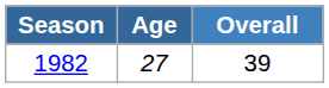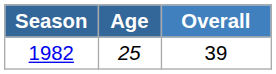1982 | Age: 27 -> 25
